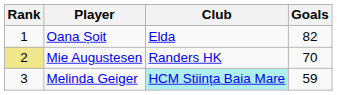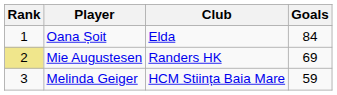Oana Șoit | Goals: 82 -> 84
Mie Augustesen | Goals: 70 -> 69
Melinda Geiger | Club: paleturquoise background -> no background
